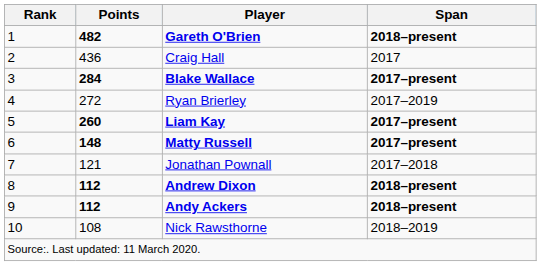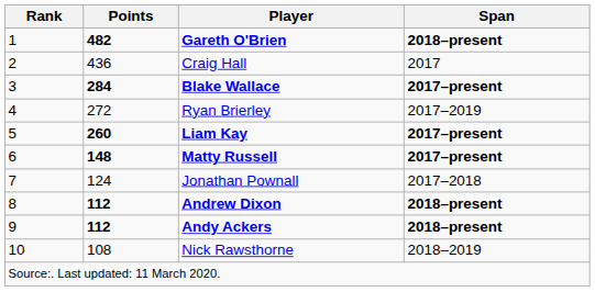Jonathan Pownall | Points: 121 -> 124
